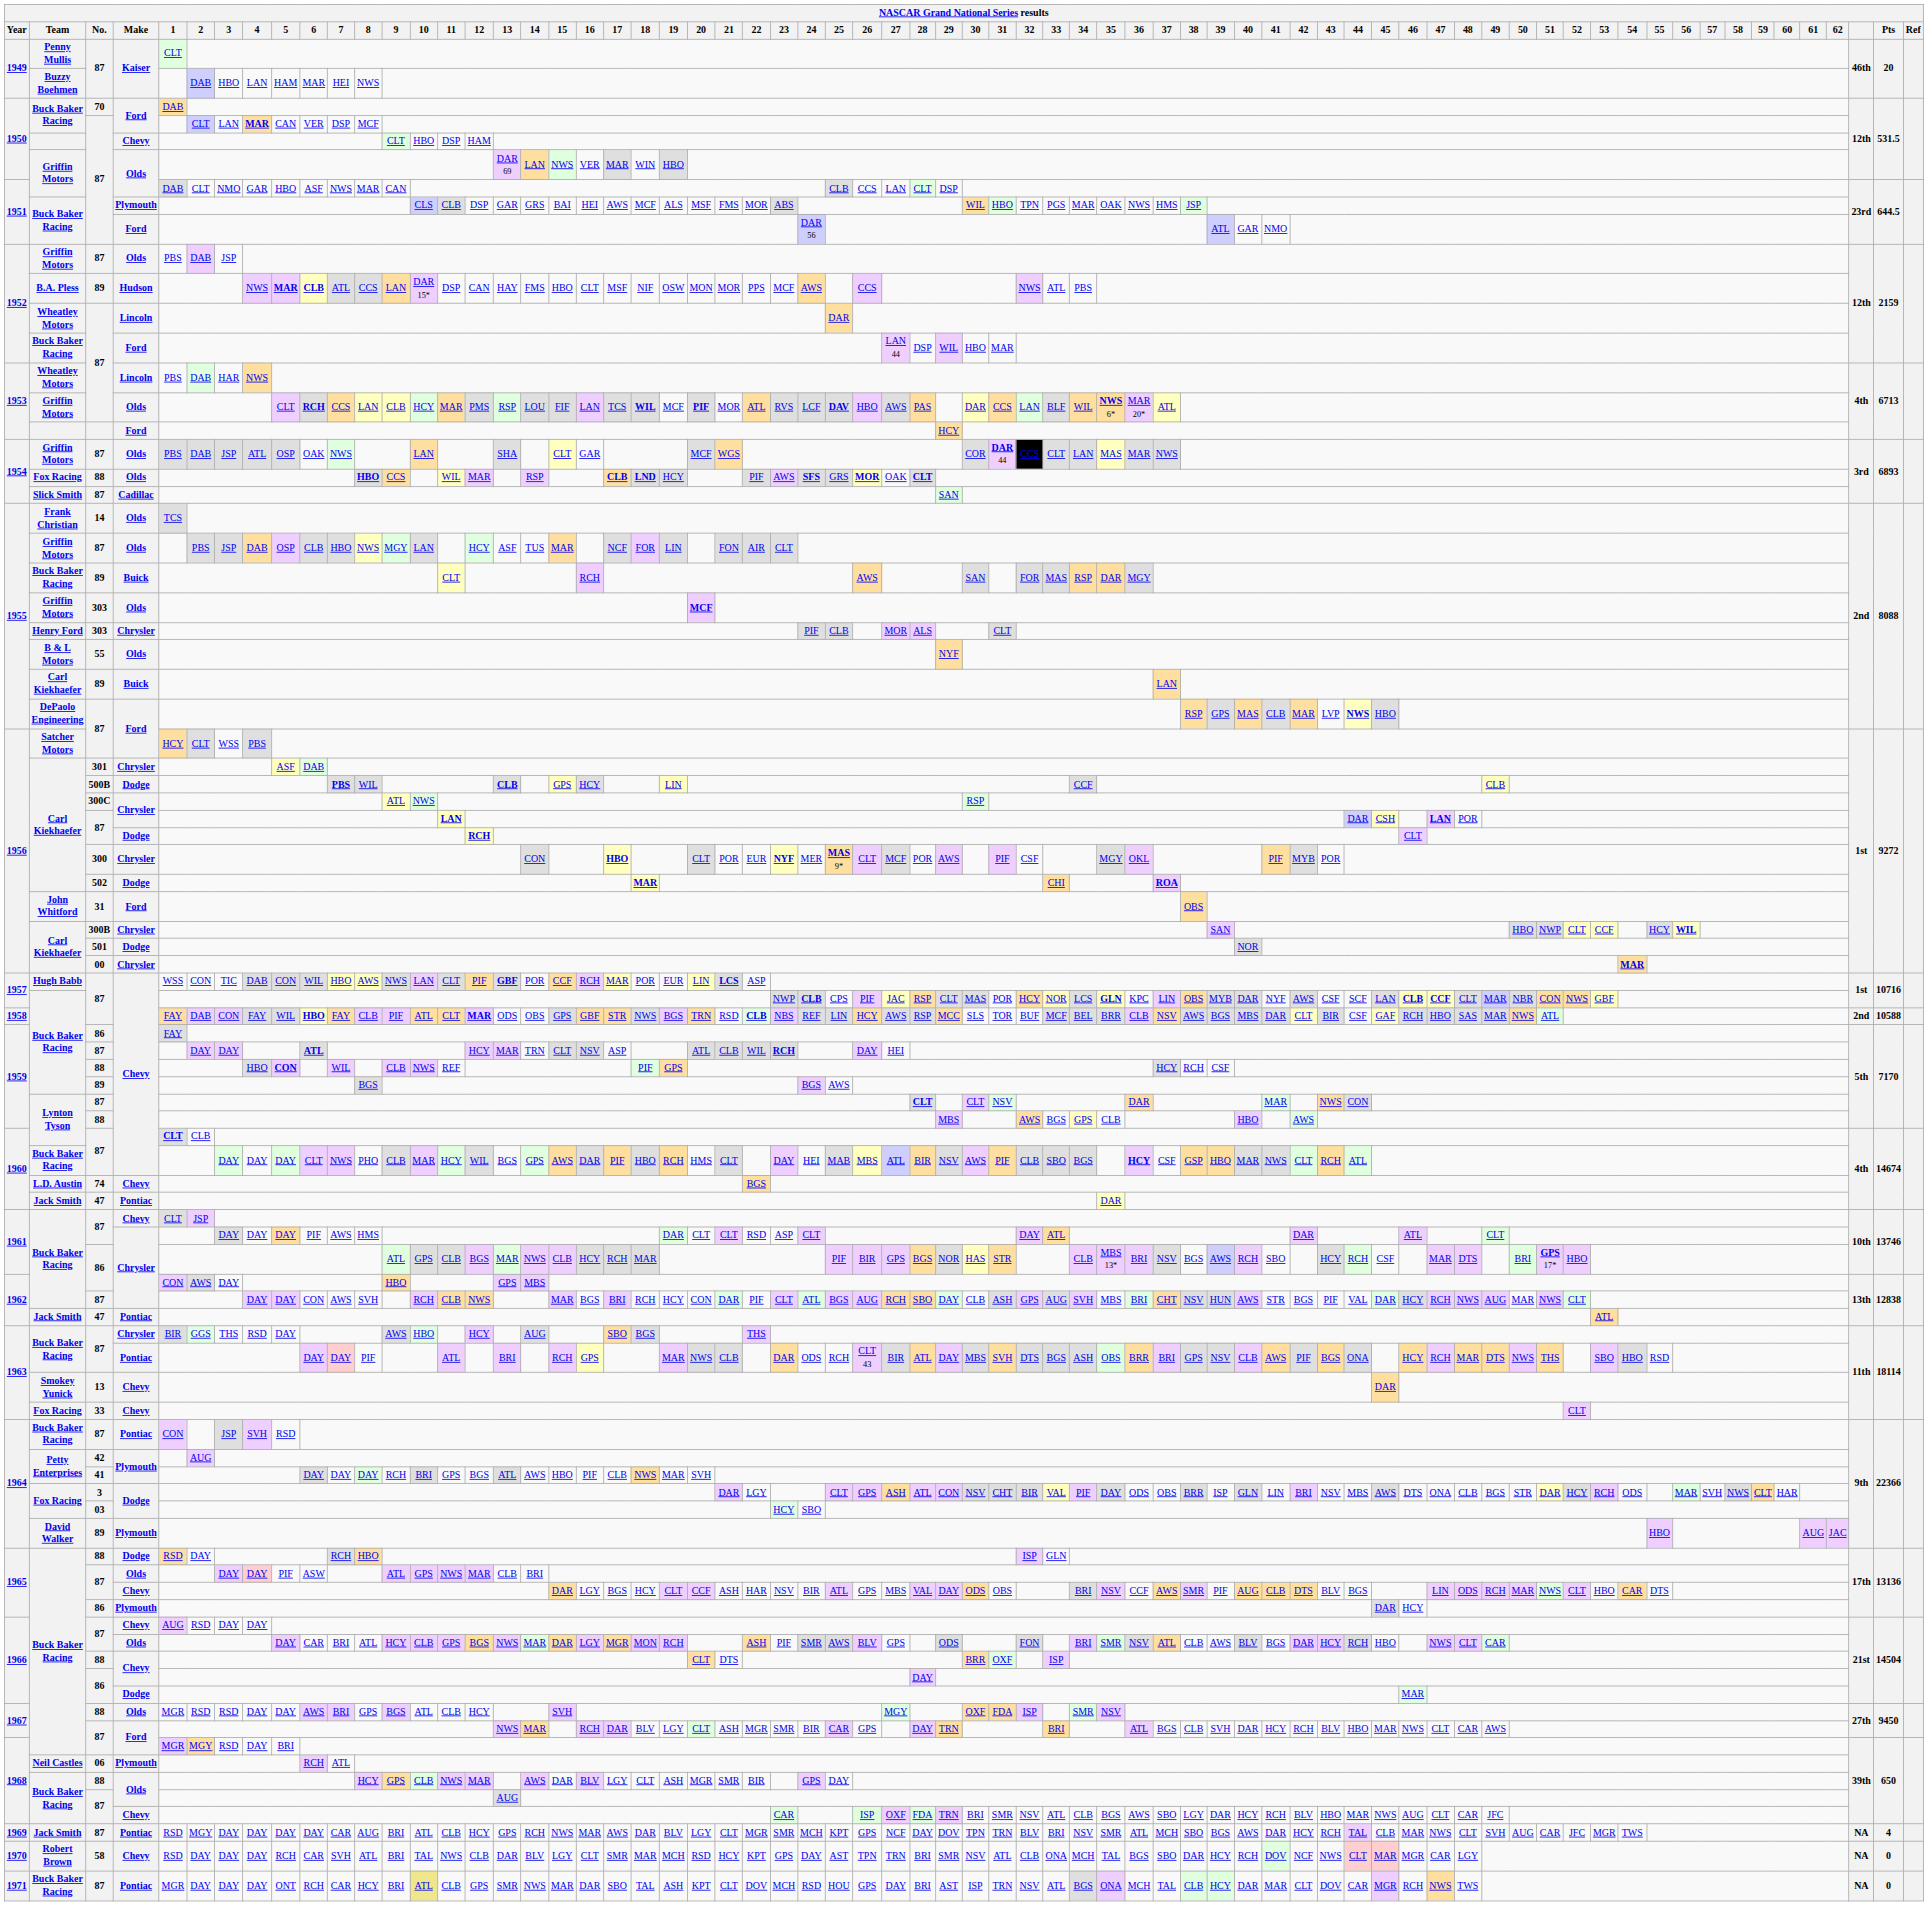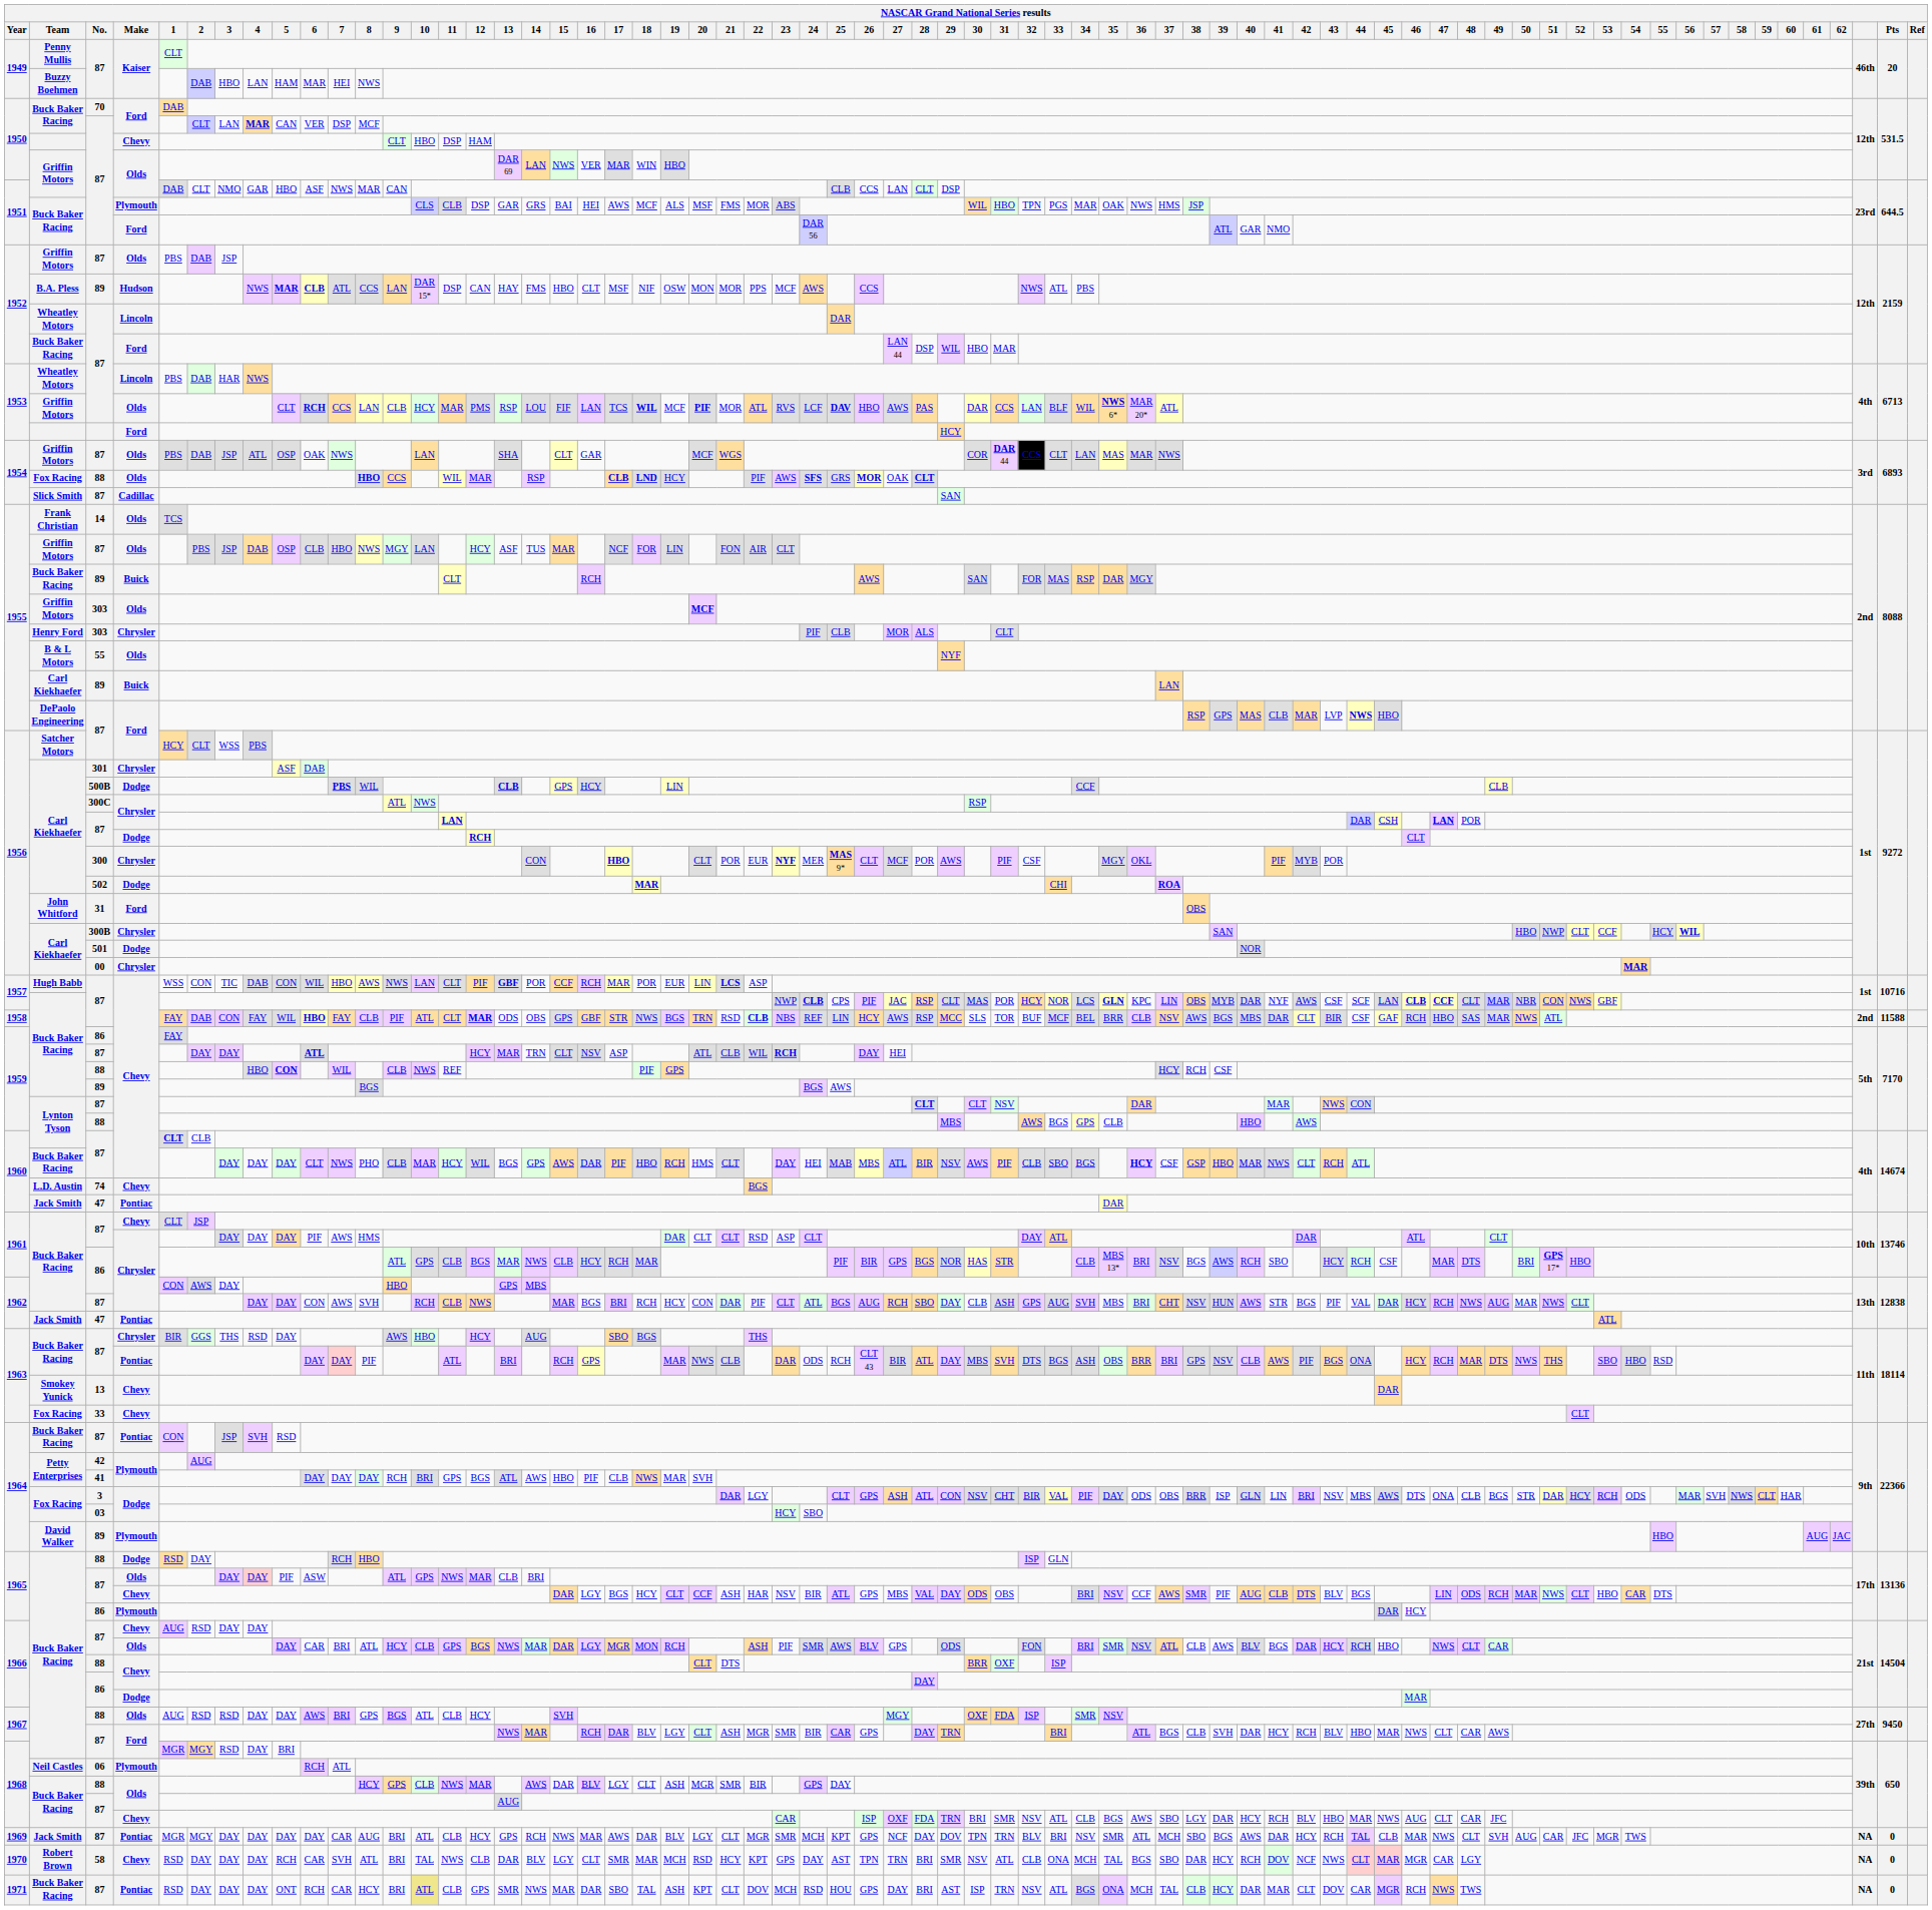1958 / 87 | Pts: 10588 -> 11588
1967 / 88 | 1: MGR -> AUG
1969 / 87 | 1: RSD -> MGR
1969 / 87 | Pts: 4 -> 0
1971 / 87 | 1: MGR -> RSD
